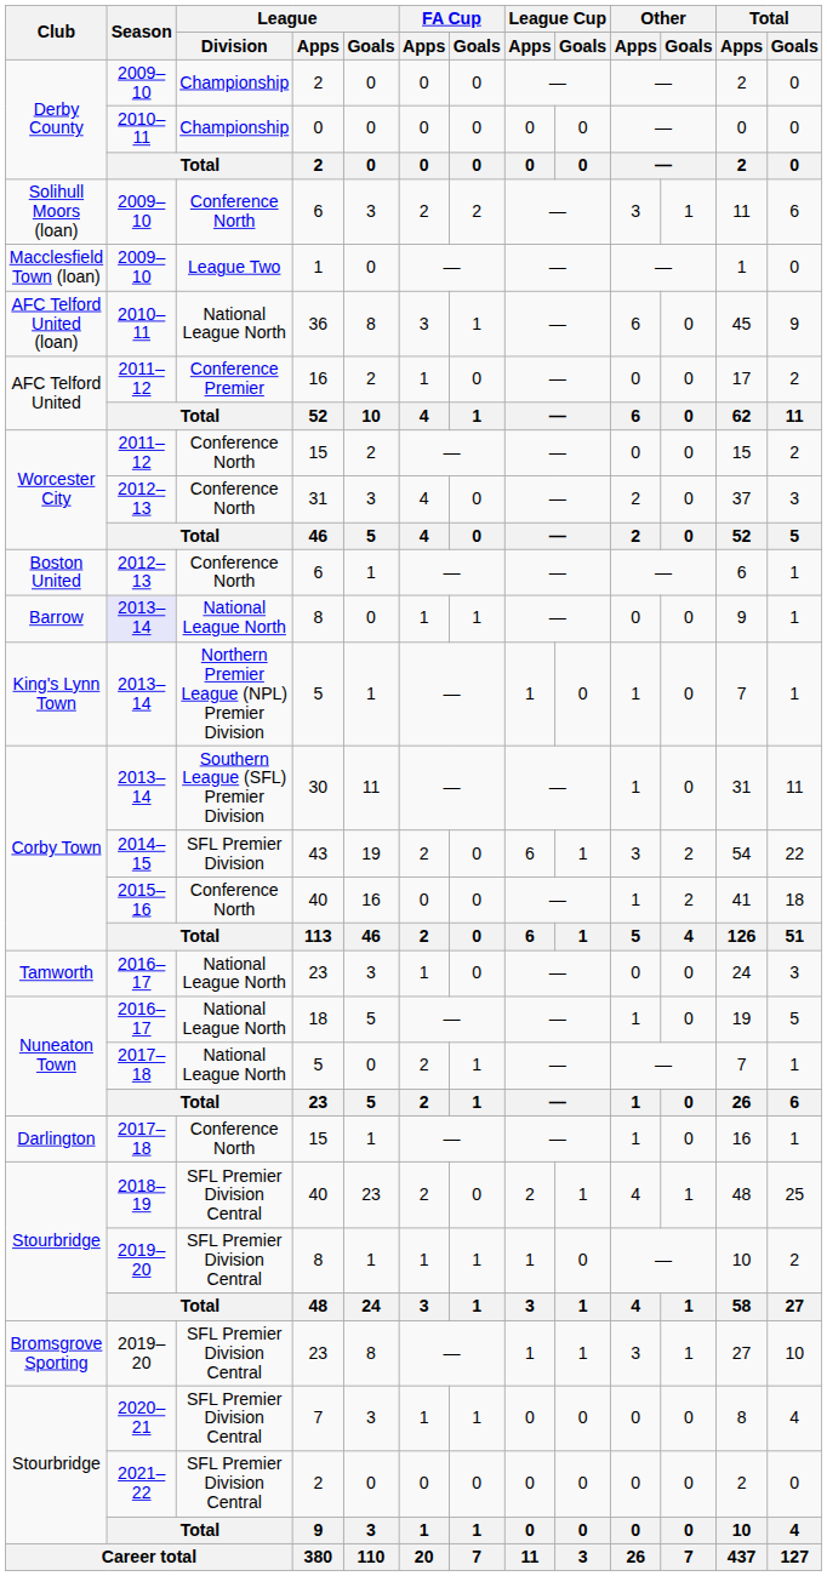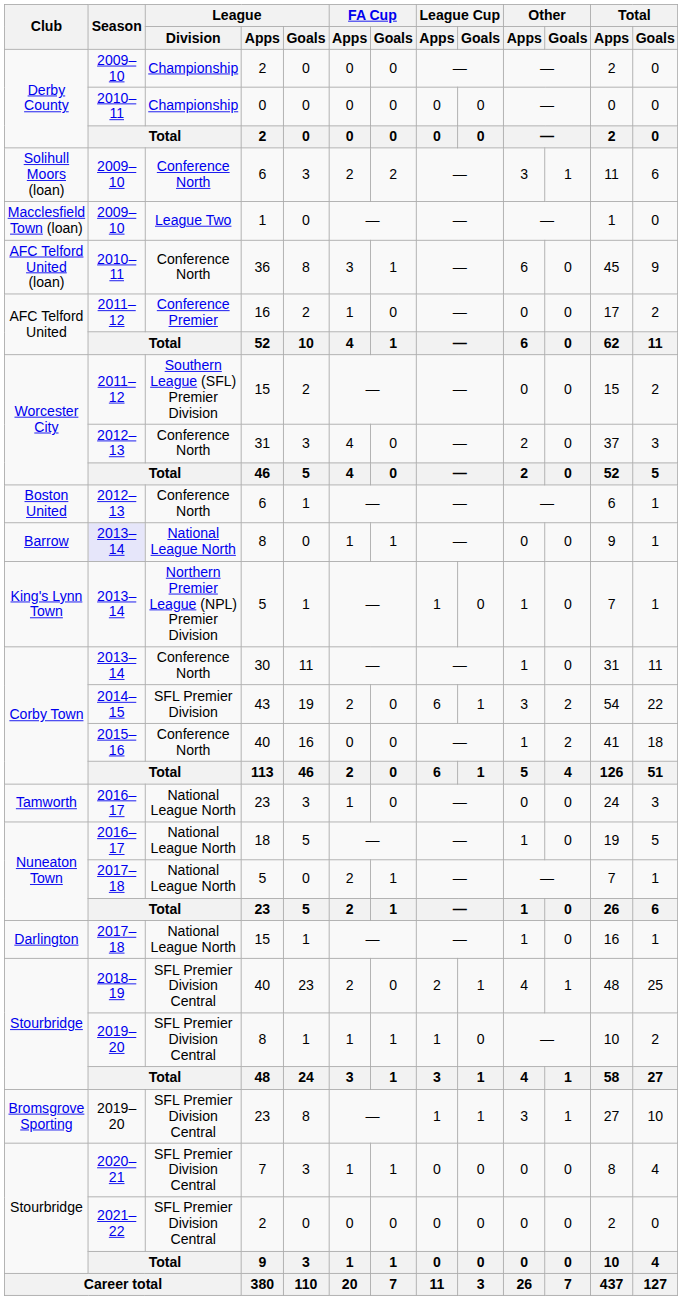36 | League / Division: National League North -> Conference North
Worcester City / 15 | League / Division: Conference North -> Southern League (SFL) Premier Division
30 | League / Division: Southern League (SFL) Premier Division -> Conference North
Darlington / 15 | League / Division: Conference North -> National League North
